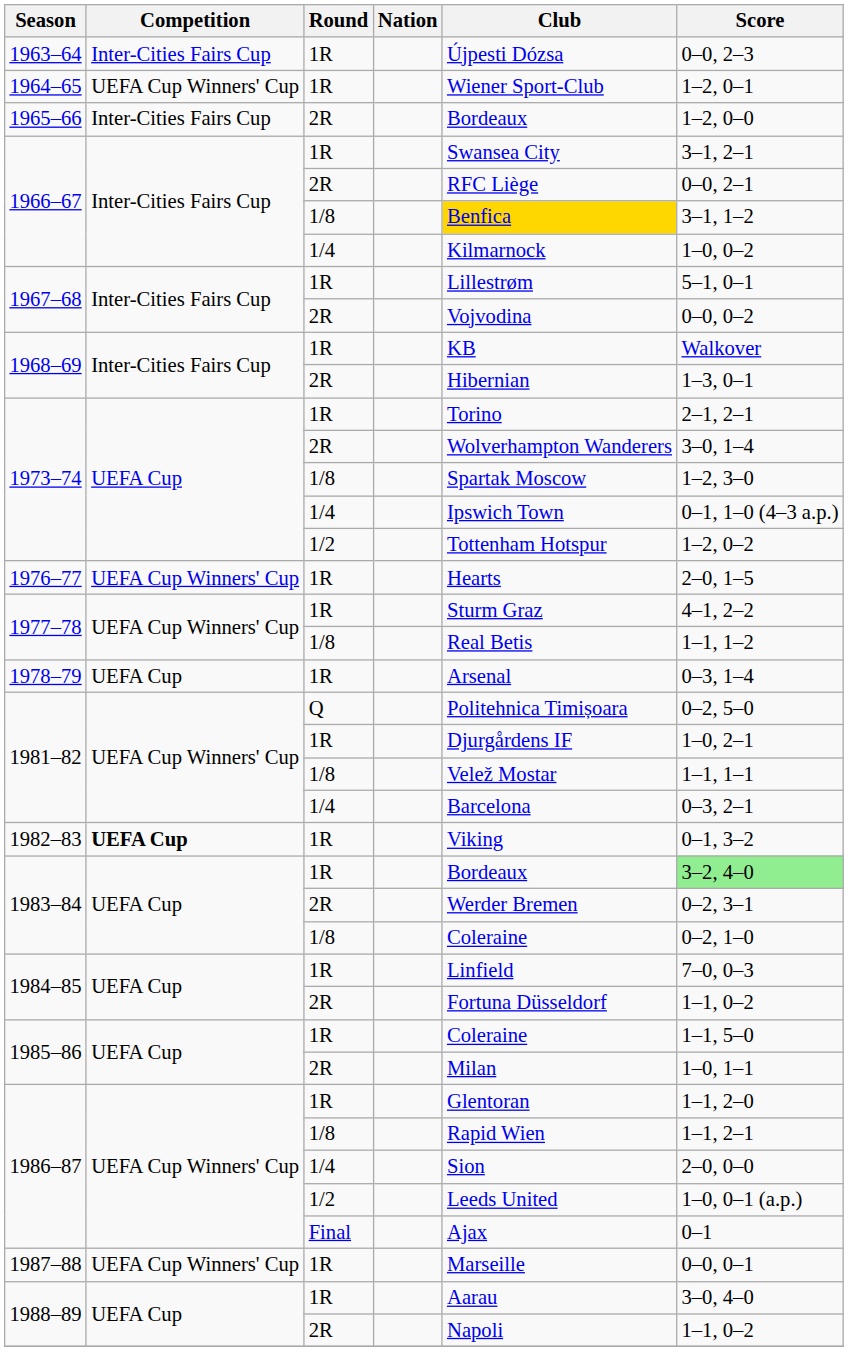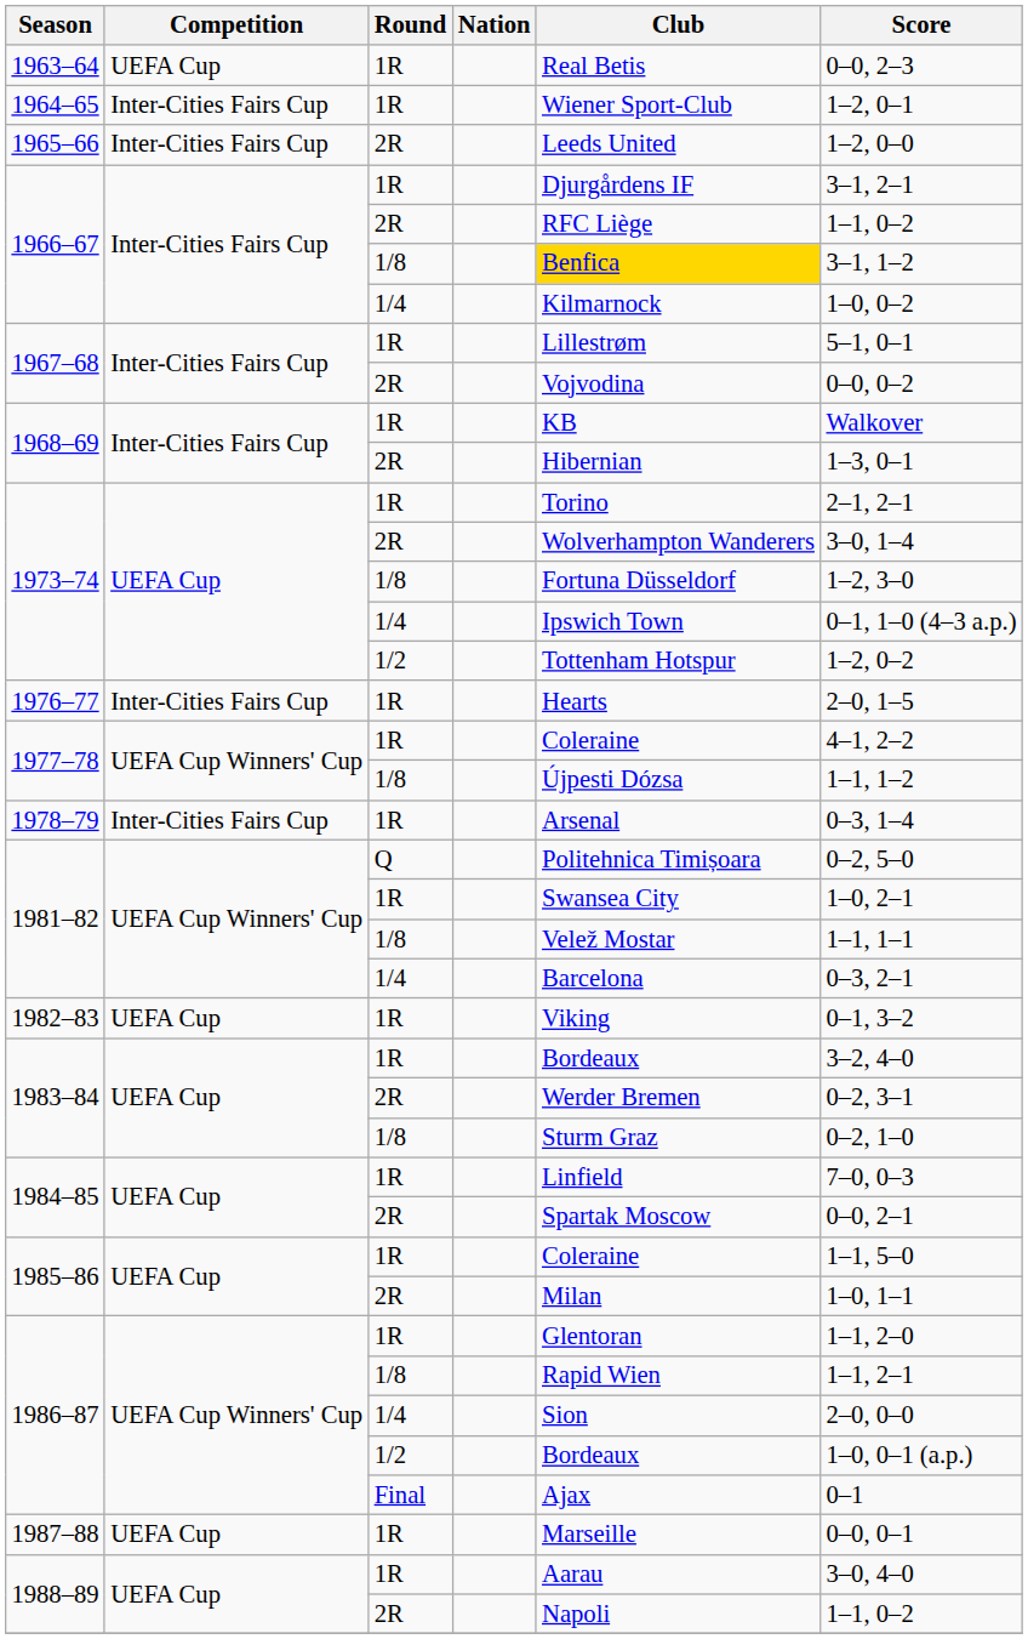1963–64 | Competition: Inter-Cities Fairs Cup -> UEFA Cup
1963–64 | Club: Újpesti Dózsa -> Real Betis
1964–65 | Competition: UEFA Cup Winners' Cup -> Inter-Cities Fairs Cup
1965–66 | Club: Bordeaux -> Leeds United
1966–67 / 1R | Club: Swansea City -> Djurgårdens IF
1966–67 / 2R | Score: 0–0, 2–1 -> 1–1, 0–2
1973–74 / 1/8 | Club: Spartak Moscow -> Fortuna Düsseldorf
1976–77 | Competition: UEFA Cup Winners' Cup -> Inter-Cities Fairs Cup
1977–78 / 1R | Club: Sturm Graz -> Coleraine
1977–78 / 1/8 | Club: Real Betis -> Újpesti Dózsa
1978–79 | Competition: UEFA Cup -> Inter-Cities Fairs Cup
1981–82 / 1R | Club: Djurgårdens IF -> Swansea City
1982–83 | Competition: bold -> normal
1983–84 / 1R | Score: lightgreen background -> no background
1983–84 / 1/8 | Club: Coleraine -> Sturm Graz
1984–85 / 2R | Club: Fortuna Düsseldorf -> Spartak Moscow
1984–85 / 2R | Score: 1–1, 0–2 -> 0–0, 2–1
1986–87 / 1/2 | Club: Leeds United -> Bordeaux
1987–88 | Competition: UEFA Cup Winners' Cup -> UEFA Cup
